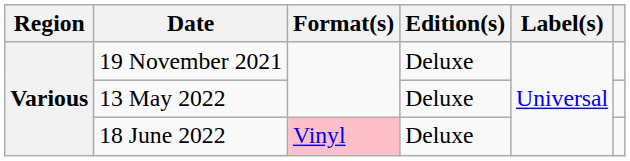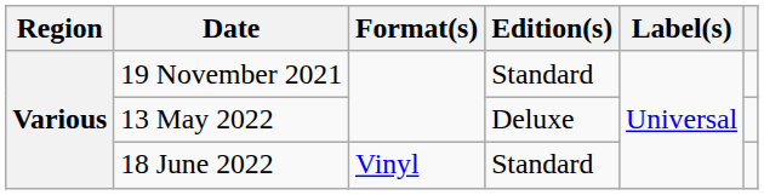19 November 2021 | Edition(s): Deluxe -> Standard
18 June 2022 | Format(s): pink background -> no background
18 June 2022 | Edition(s): Deluxe -> Standard
